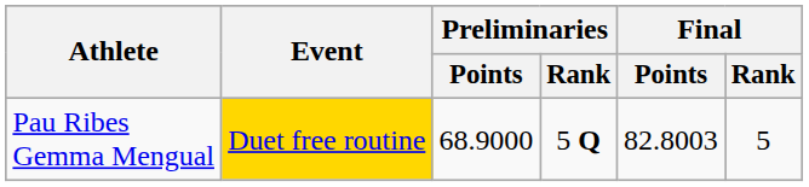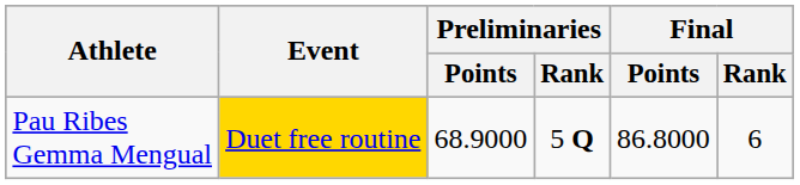Pau Ribes Gemma Mengual | Final / Points: 82.8003 -> 86.8000
Pau Ribes Gemma Mengual | Final / Rank: 5 -> 6
